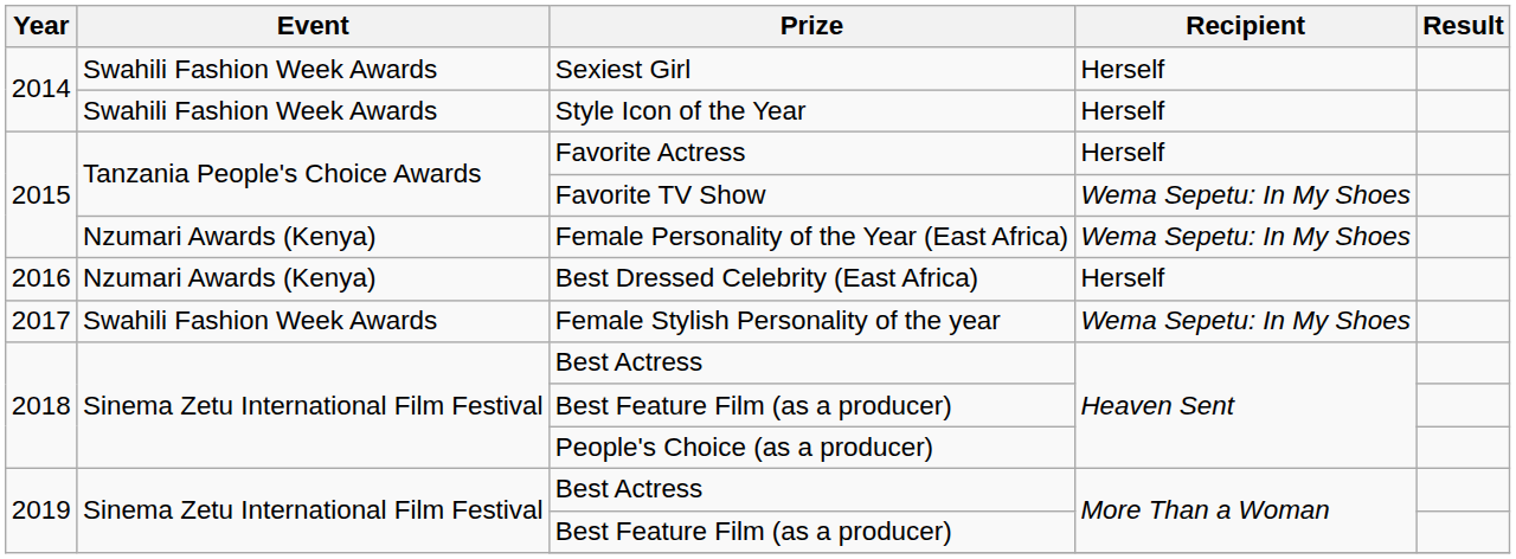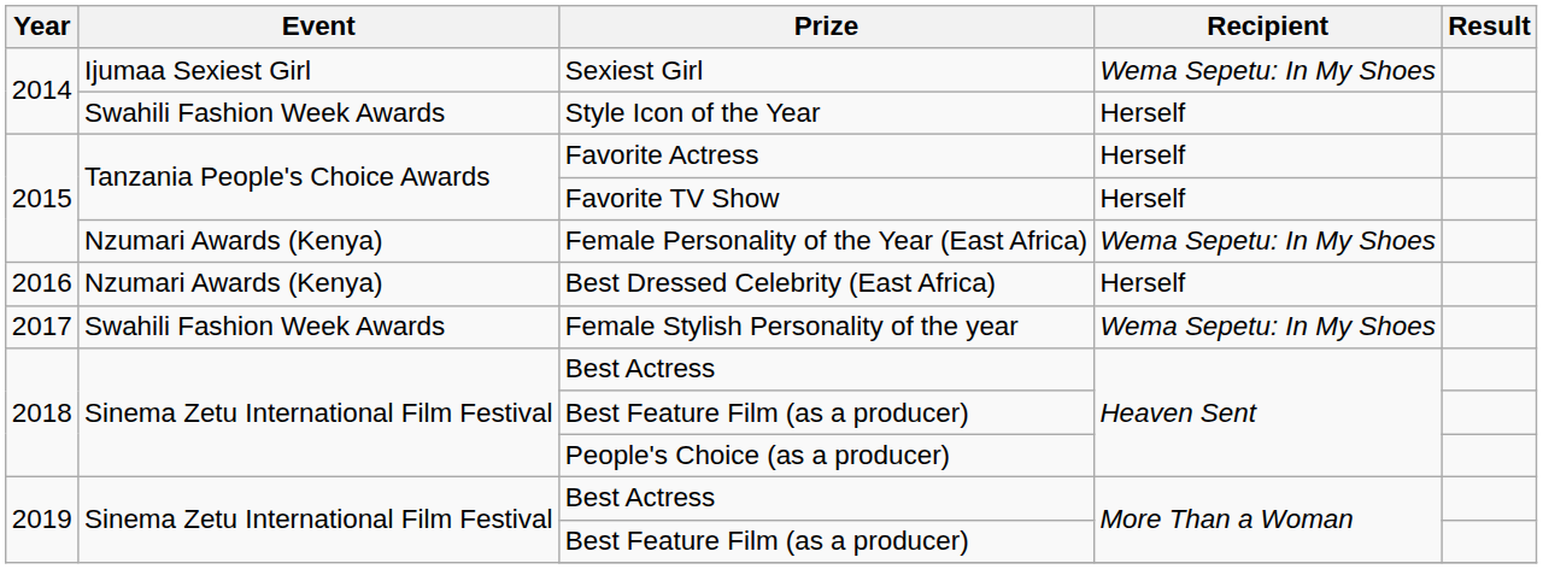Sexiest Girl | Event: Swahili Fashion Week Awards -> Ijumaa Sexiest Girl
Sexiest Girl | Recipient: Herself -> Wema Sepetu: In My Shoes
Favorite TV Show | Recipient: Wema Sepetu: In My Shoes -> Herself
